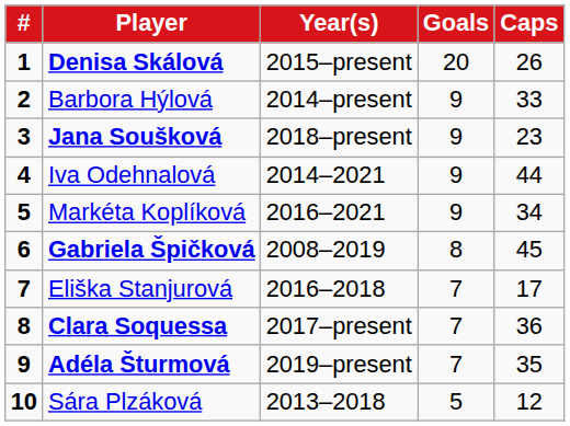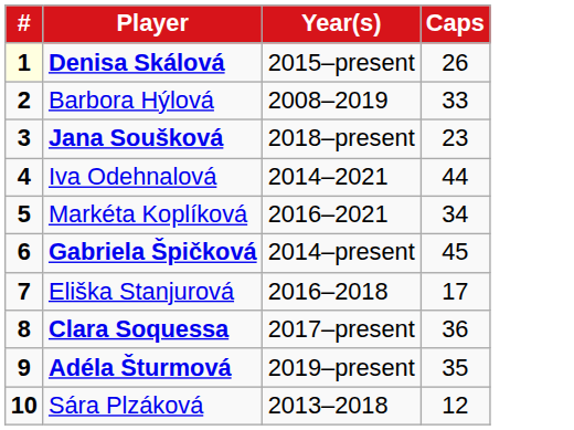- column: Goals | 20 | 9 | 9 | 9 | 9 | 8 | 7 | 7 | 7 | 5
Denisa Skálová | #: no background -> lightyellow background
Barbora Hýlová | Year(s): 2014–present -> 2008–2019
Gabriela Špičková | Year(s): 2008–2019 -> 2014–present
